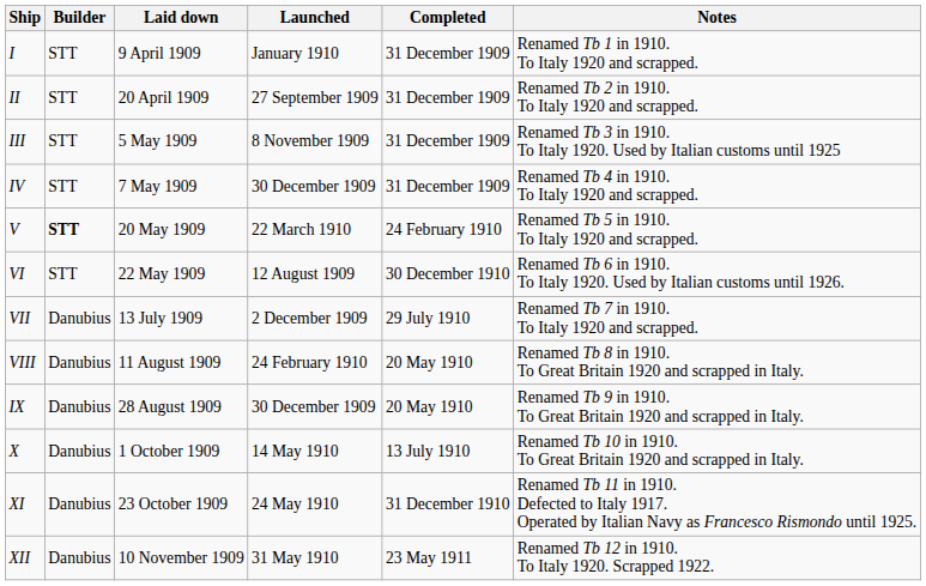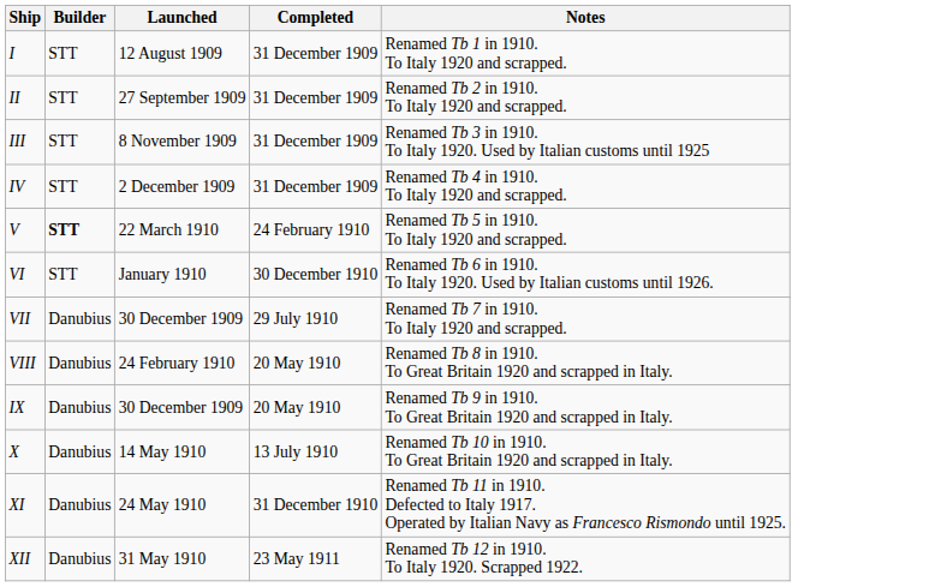- column: Laid down | 9 April 1909 | 20 April 1909 | 5 May 1909 | 7 May 1909 | 20 May 1909 | 22 May 1909 | 13 July 1909 | 11 August 1909 | 28 August 1909 | 1 October 1909 | 23 October 1909 | 10 November 1909
I | Launched: January 1910 -> 12 August 1909
IV | Launched: 30 December 1909 -> 2 December 1909
VI | Launched: 12 August 1909 -> January 1910
VII | Launched: 2 December 1909 -> 30 December 1909
